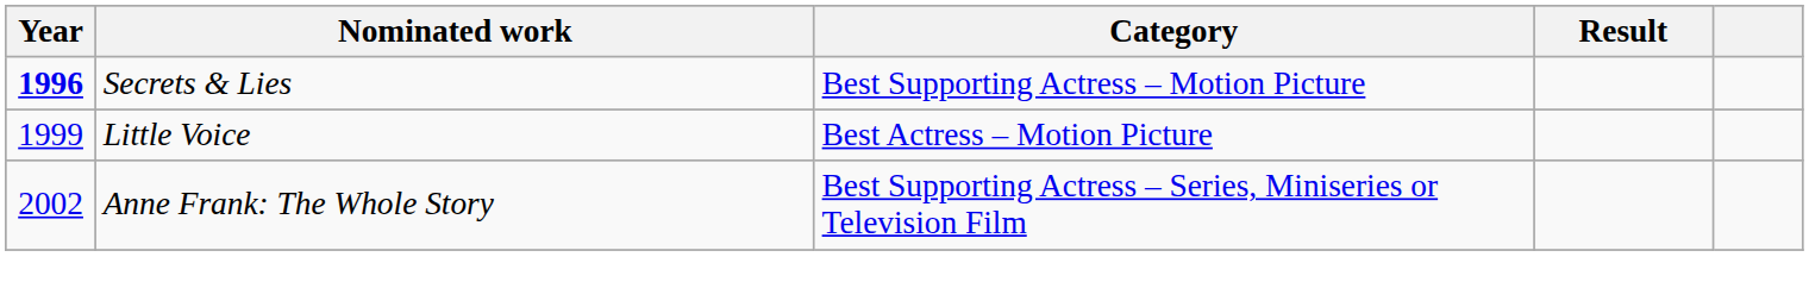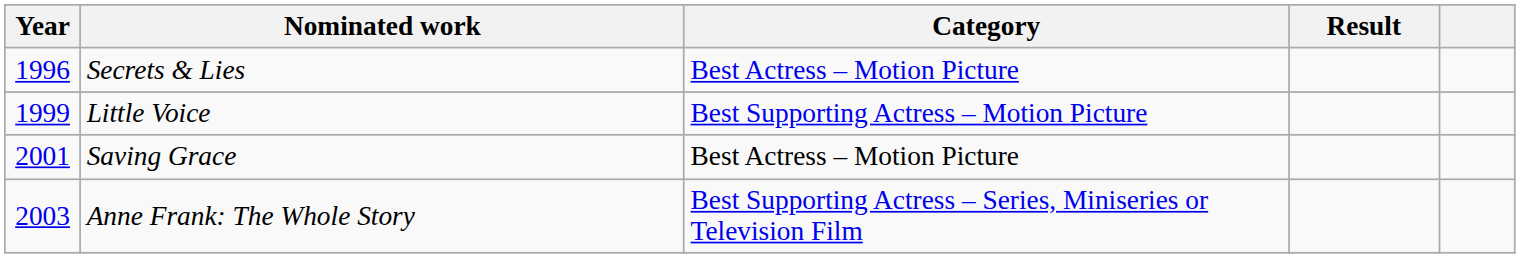Secrets & Lies | Year: bold -> normal
Secrets & Lies | Category: Best Supporting Actress – Motion Picture -> Best Actress – Motion Picture
Little Voice | Category: Best Actress – Motion Picture -> Best Supporting Actress – Motion Picture
+ row: 2001 | Saving Grace | Best Actress – Motion Picture
Anne Frank: The Whole Story | Year: 2002 -> 2003
